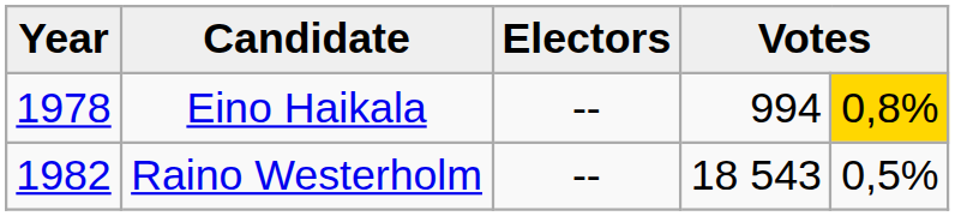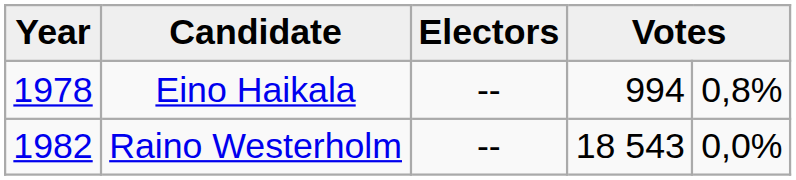Eino Haikala | column 5: gold background -> no background
Raino Westerholm | column 5: 0,5% -> 0,0%
